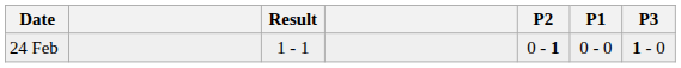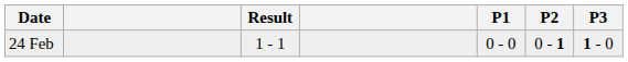columns swapped: P1 <-> P2
